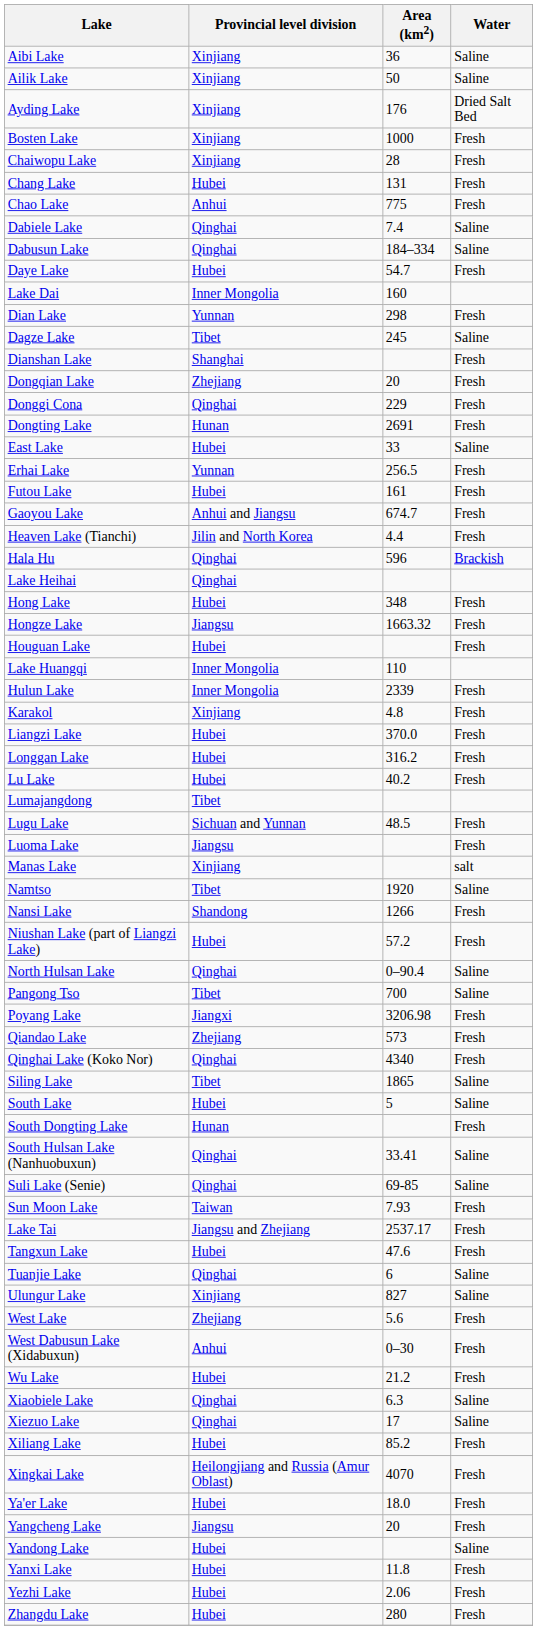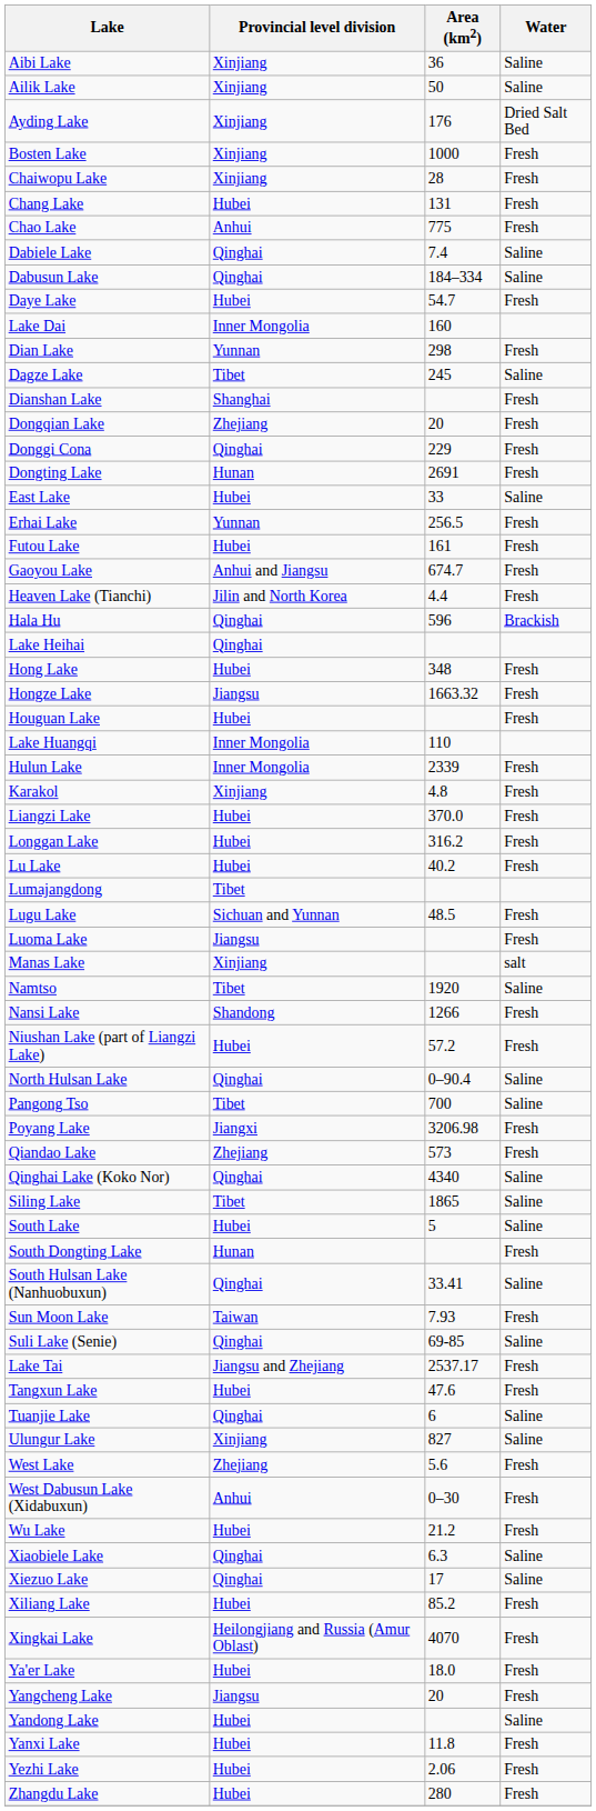Qinghai Lake (Koko Nor) | Water: Fresh -> Saline
rows swapped: Suli Lake (Senie) <-> Sun Moon Lake
